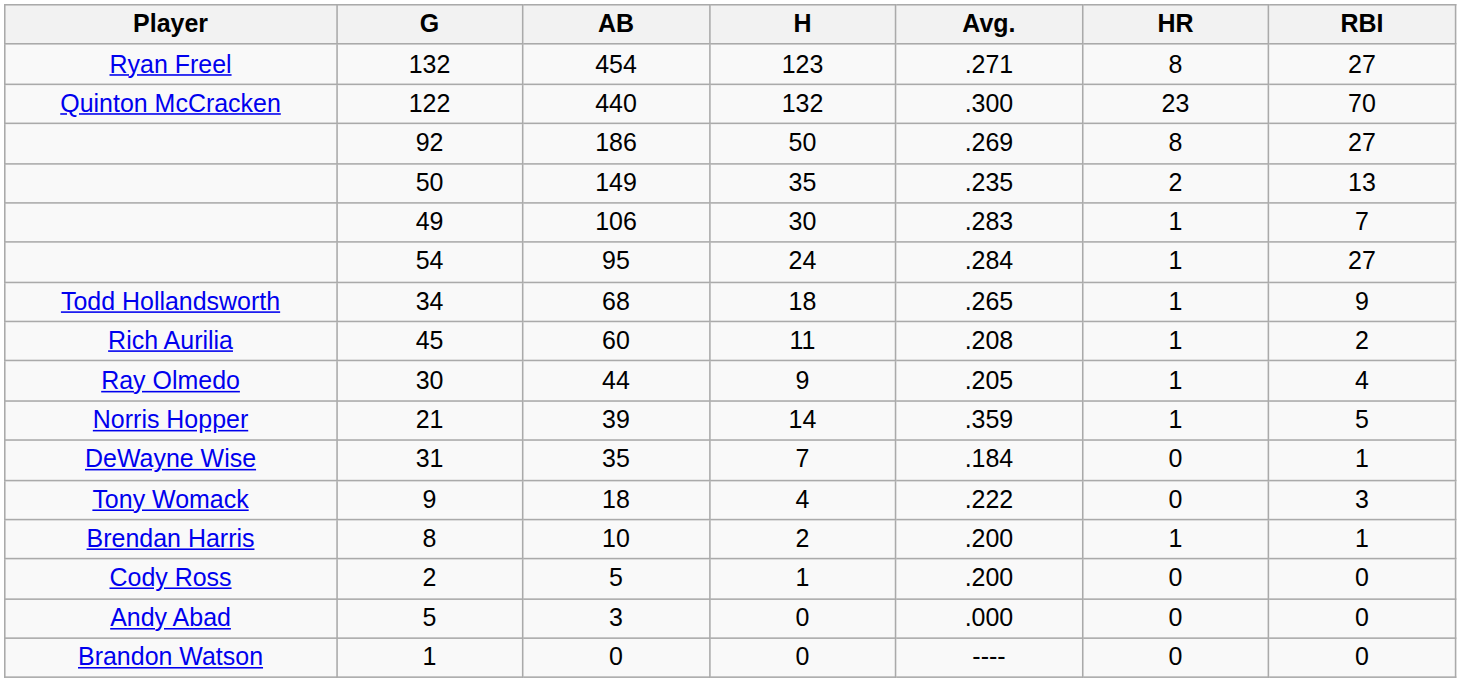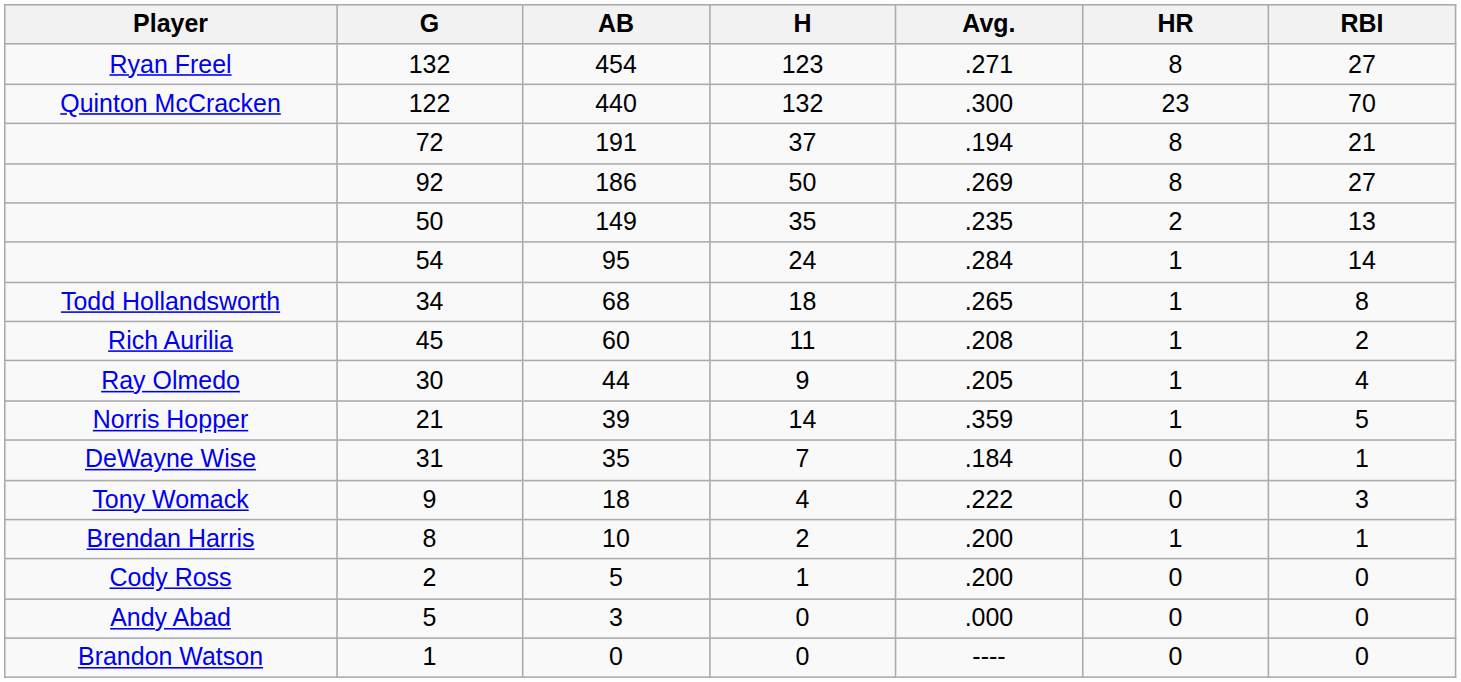+ row: 72 | 191 | 37 | .194 | 8 | 21
- row: 49 | 106 | 30 | .283 | 1 | 7
54 | RBI: 27 -> 14
34 | RBI: 9 -> 8
